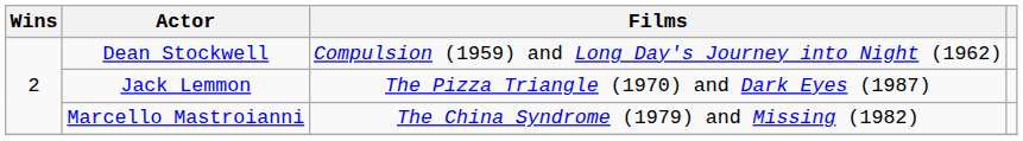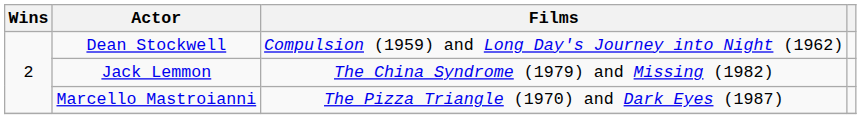Jack Lemmon | Films: The Pizza Triangle (1970) and Dark Eyes (1987) -> The China Syndrome (1979) and Missing (1982)
Marcello Mastroianni | Films: The China Syndrome (1979) and Missing (1982) -> The Pizza Triangle (1970) and Dark Eyes (1987)
